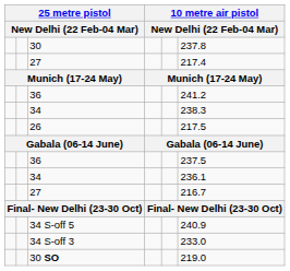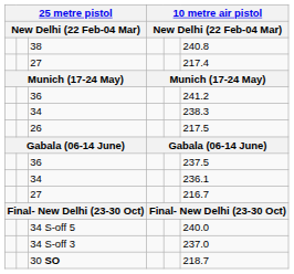+ row: 38 | 240.8
- row: 30 | 237.8
34 S-off 5 | column 6: 240.9 -> 240.0
34 S-off 3 | column 6: 233.0 -> 237.0
30 SO | column 6: 219.0 -> 218.7
